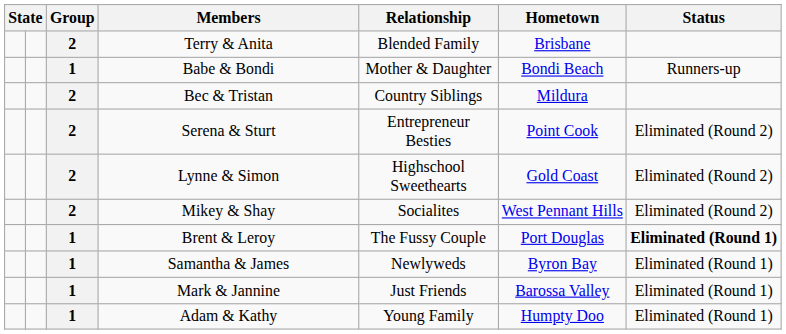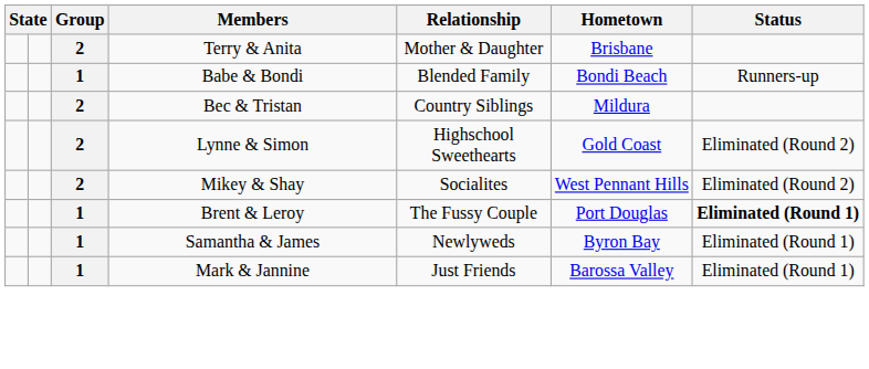Terry & Anita | Relationship: Blended Family -> Mother & Daughter
Babe & Bondi | Relationship: Mother & Daughter -> Blended Family
- row: 2 | Serena & Sturt | Entrepreneur Besties | Point Cook | Eliminated (Round 2)
- row: 1 | Adam & Kathy | Young Family | Humpty Doo | Eliminated (Round 1)
